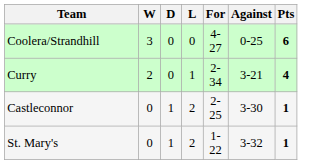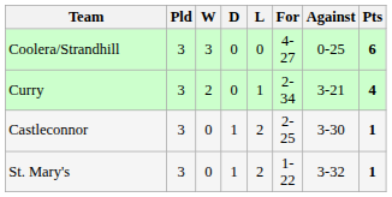+ column: Pld | 3 | 3 | 3 | 3
